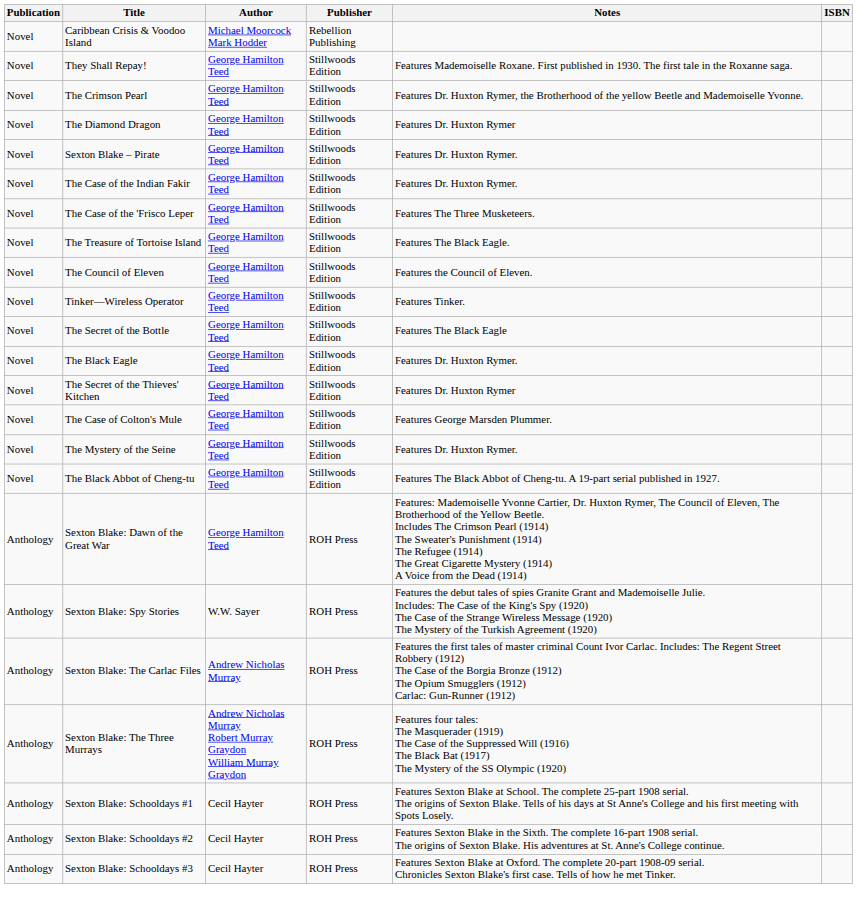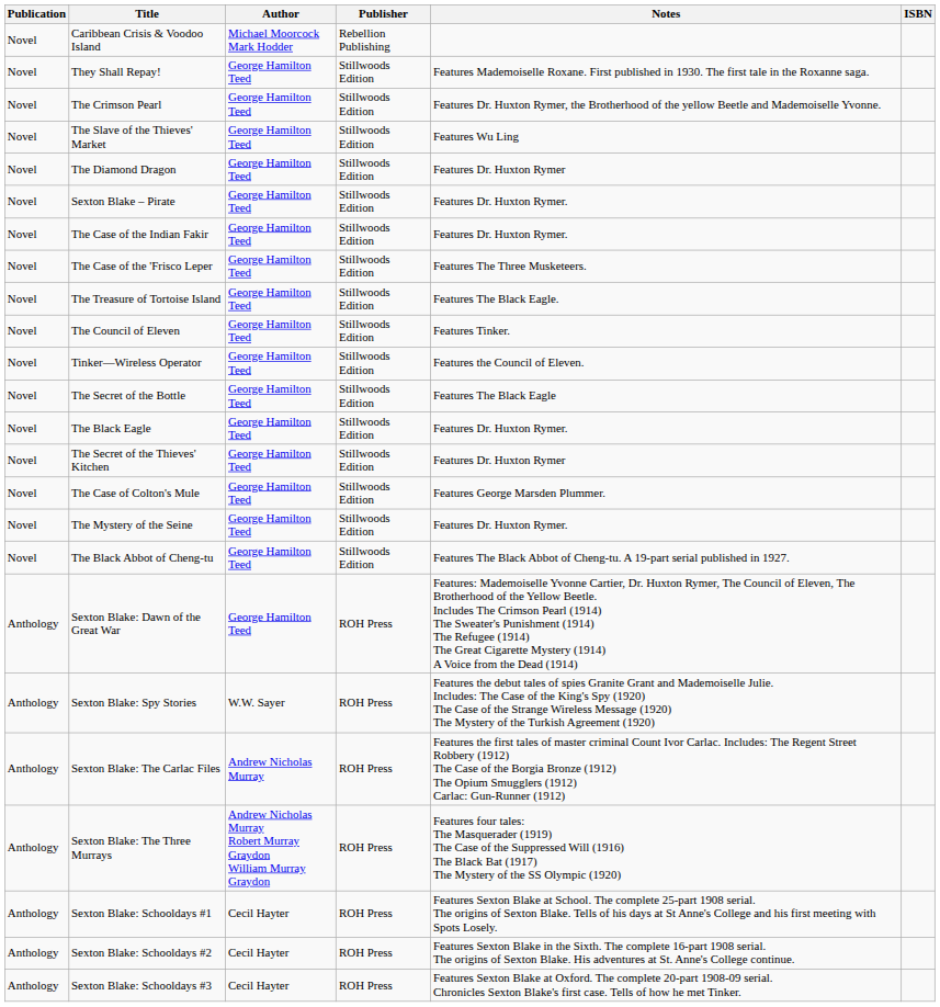+ row: Novel | The Slave of the Thieves' Market | George Hamilton Teed | Stillwoods Edition | Features Wu Ling
The Council of Eleven | Notes: Features the Council of Eleven. -> Features Tinker.
Tinker—Wireless Operator | Notes: Features Tinker. -> Features the Council of Eleven.
